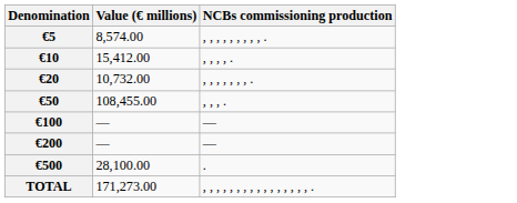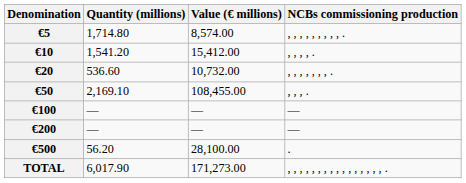+ column: Quantity (millions) | 1,714.80 | 1,541.20 | 536.60 | 2,169.10 | — | — | 56.20 | 6,017.90
